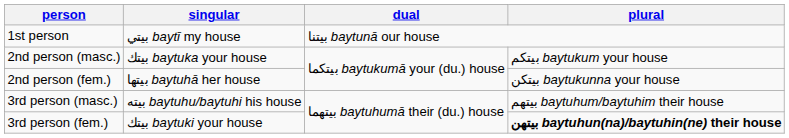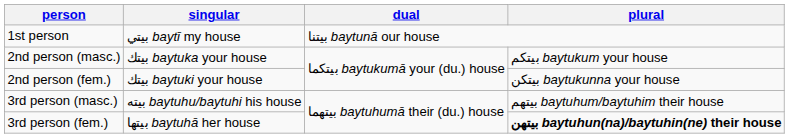2nd person (fem.) | singular: بيتها baytuhā her house -> بيتك baytuki your house
3rd person (fem.) | singular: بيتك baytuki your house -> بيتها baytuhā her house
